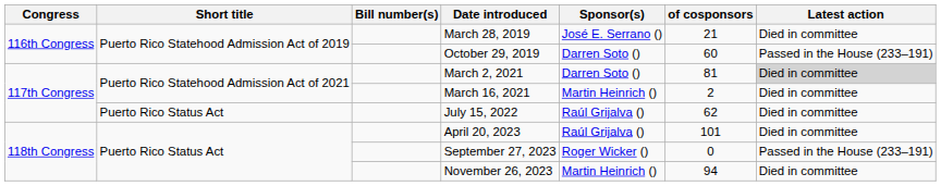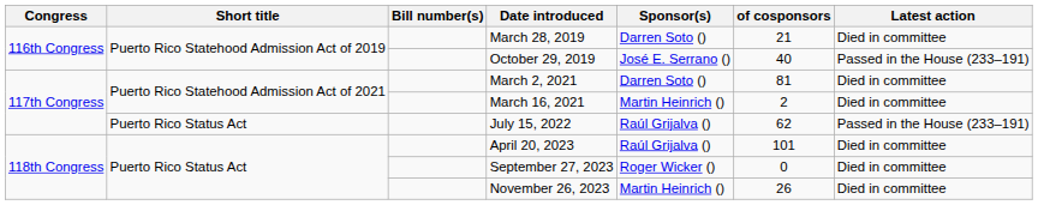March 28, 2019 | Sponsor(s): José E. Serrano () -> Darren Soto ()
October 29, 2019 | Sponsor(s): Darren Soto () -> José E. Serrano ()
October 29, 2019 | of cosponsors: 60 -> 40
March 2, 2021 | Latest action: lightgrey background -> no background
July 15, 2022 | Latest action: Died in committee -> Passed in the House (233–191)
September 27, 2023 | Latest action: Passed in the House (233–191) -> Died in committee
November 26, 2023 | of cosponsors: 94 -> 26
